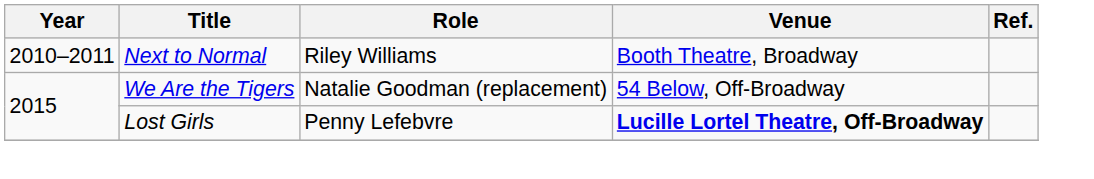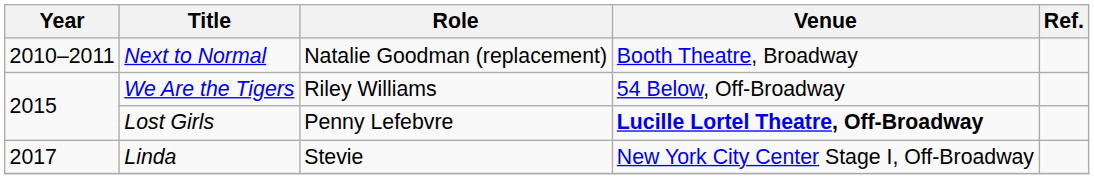Next to Normal | Role: Riley Williams -> Natalie Goodman (replacement)
We Are the Tigers | Role: Natalie Goodman (replacement) -> Riley Williams
+ row: 2017 | Linda | Stevie | New York City Center Stage I, Off-Broadway
